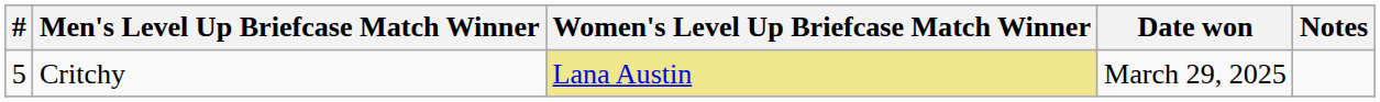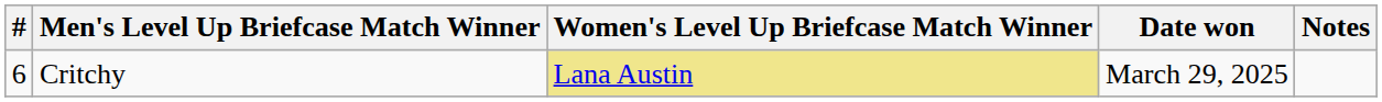Critchy | #: 5 -> 6
